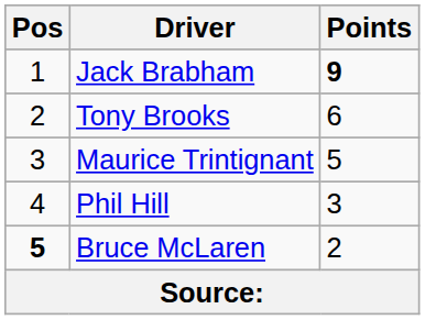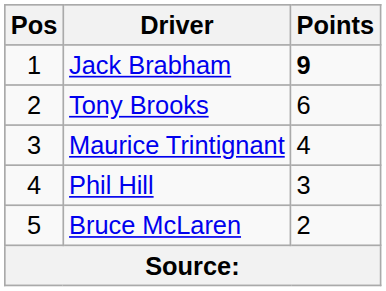Maurice Trintignant | Points: 5 -> 4
Bruce McLaren | Pos: bold -> normal
